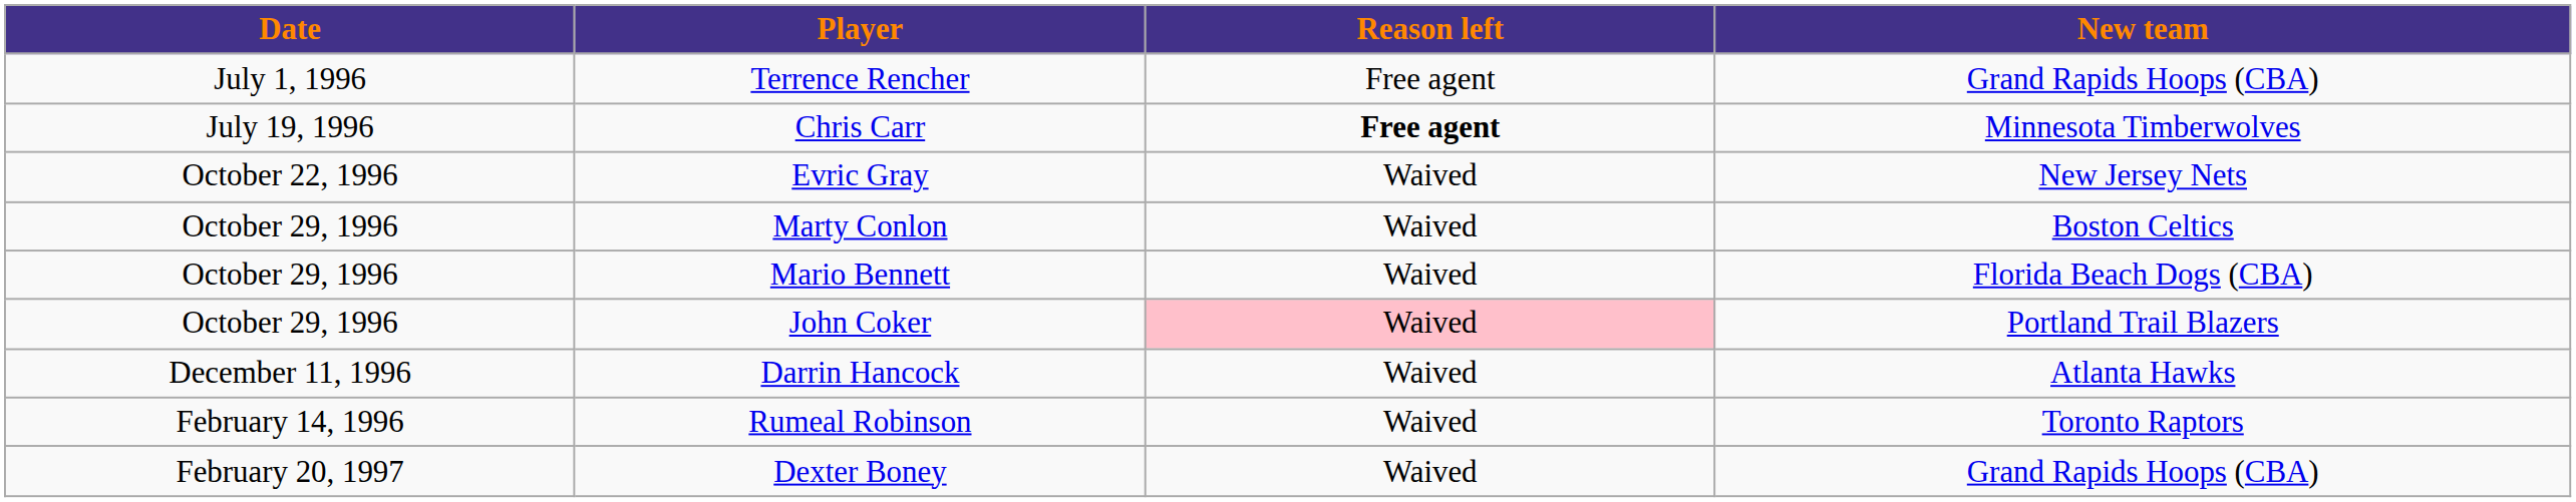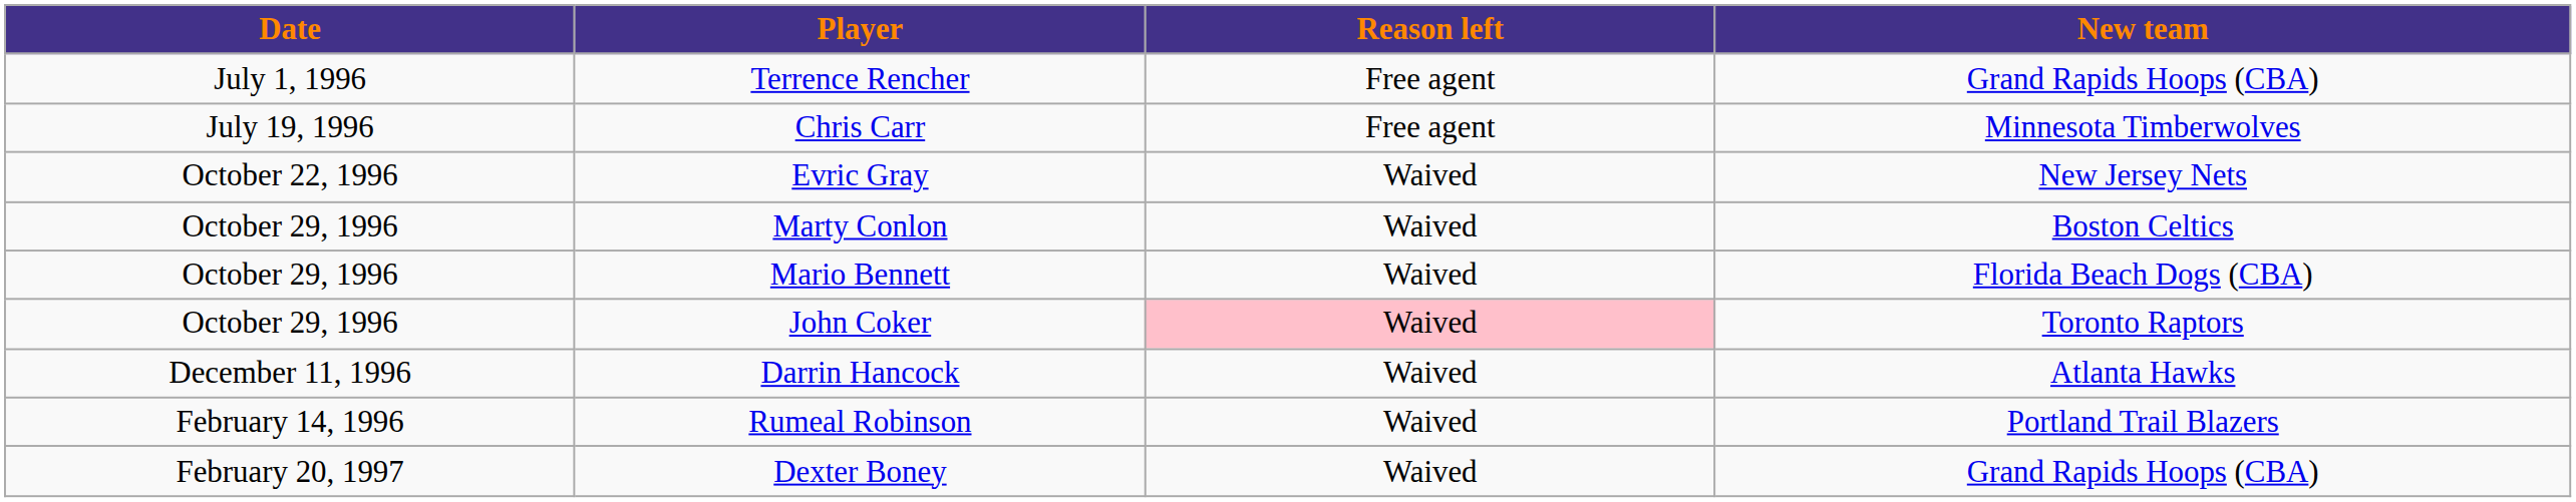Chris Carr | Reason left: bold -> normal
John Coker | New team: Portland Trail Blazers -> Toronto Raptors
Rumeal Robinson | New team: Toronto Raptors -> Portland Trail Blazers
